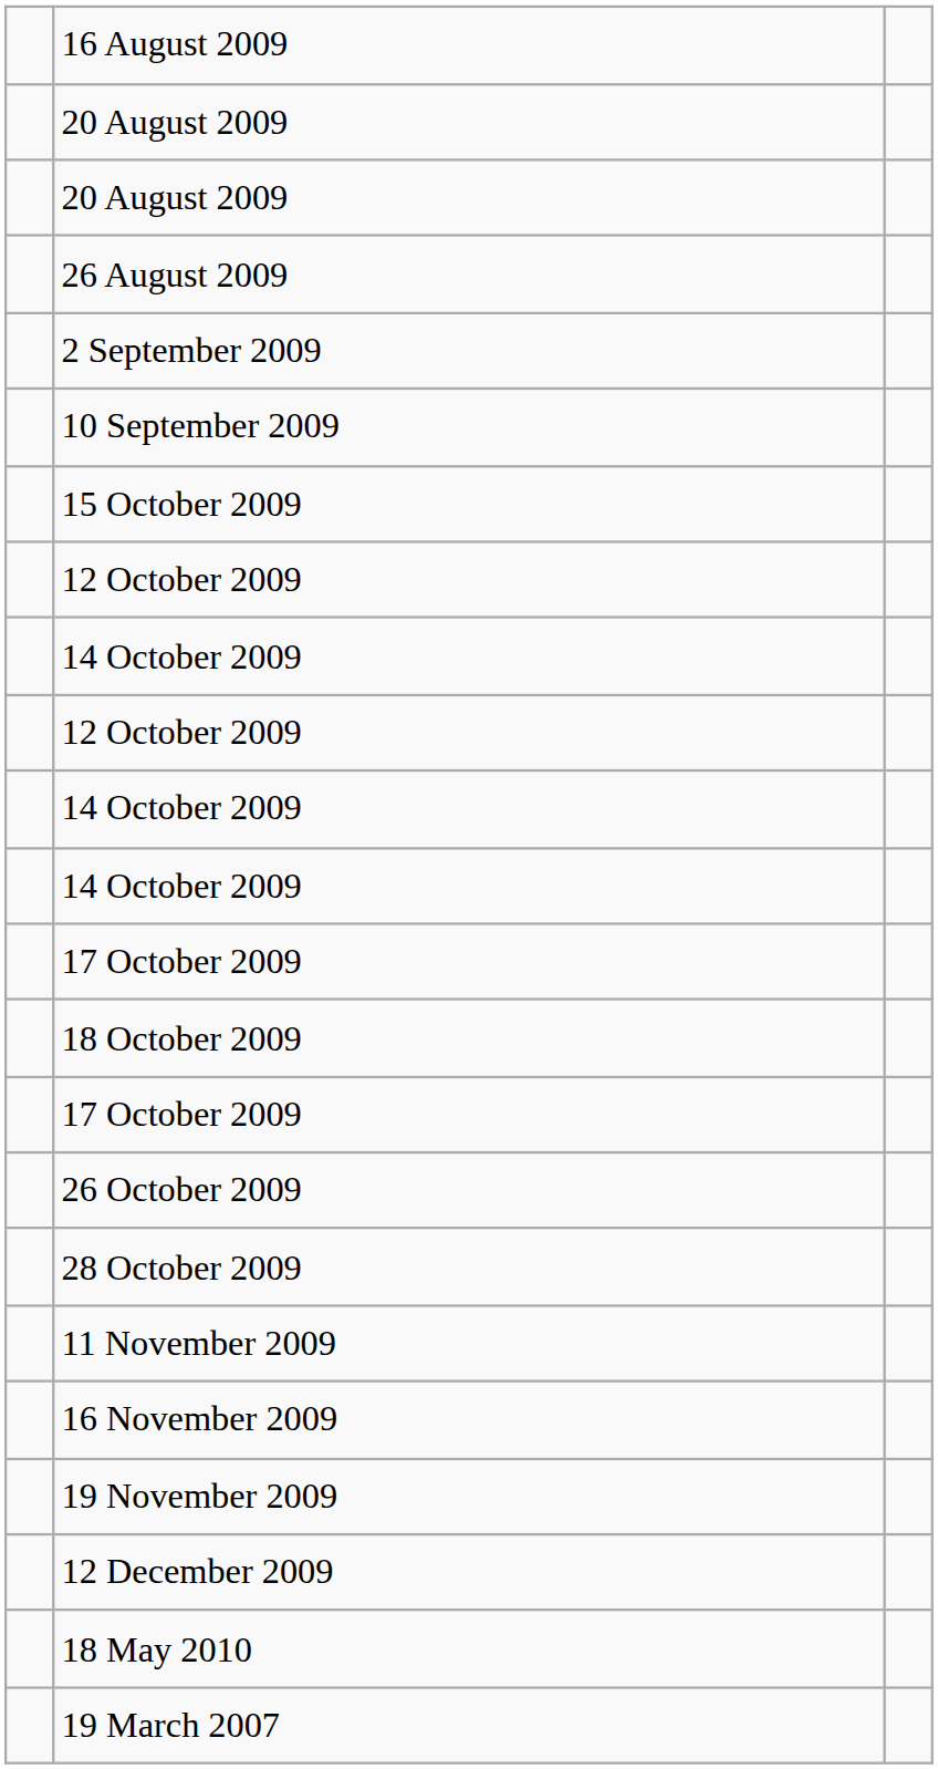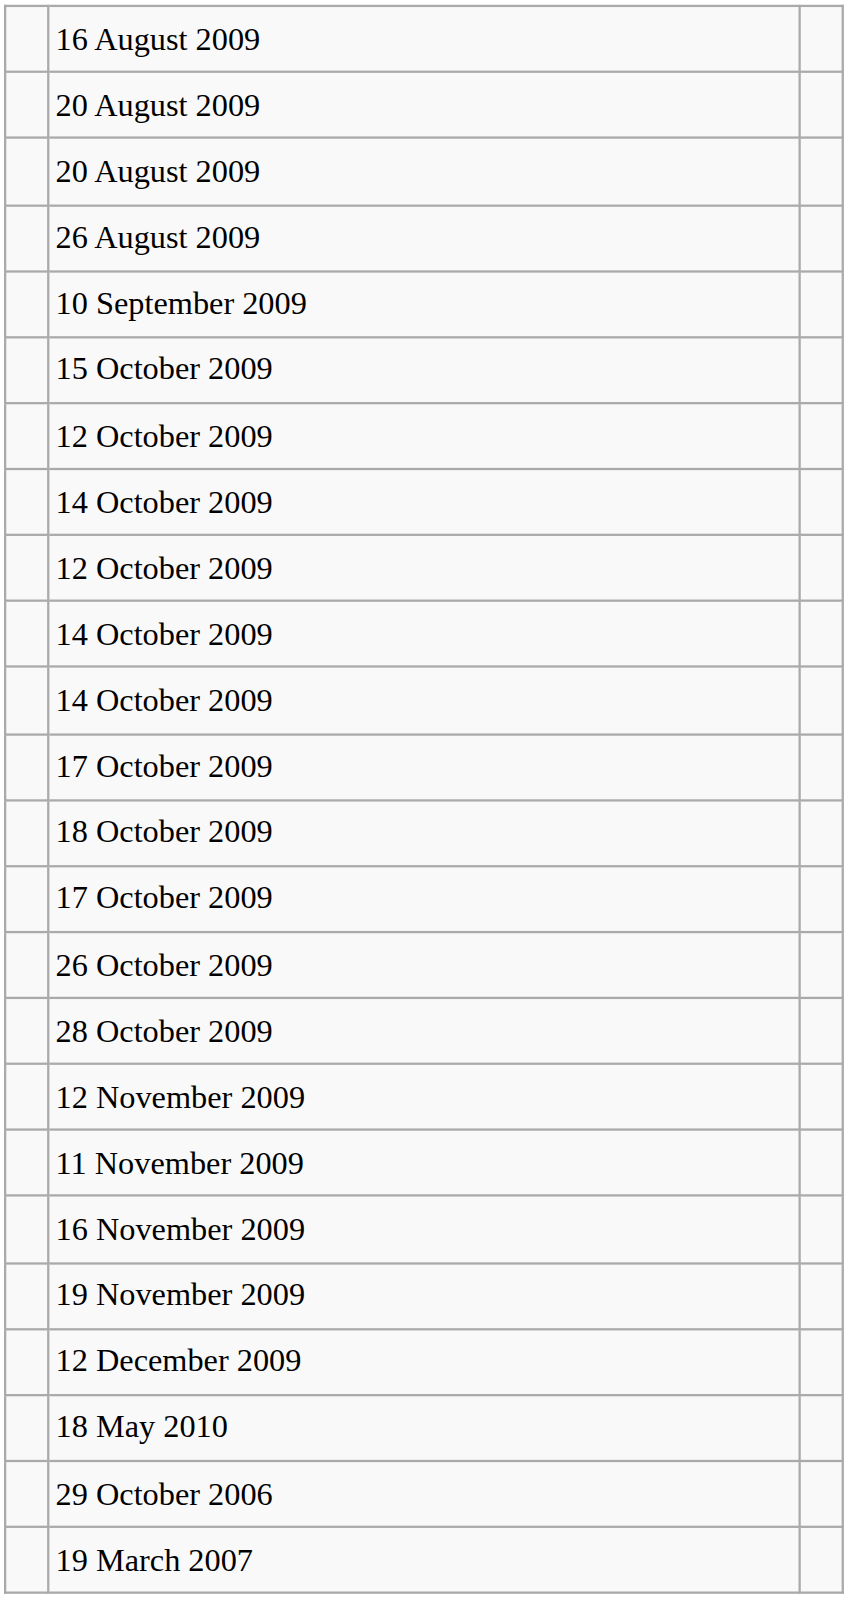- row: 2 September 2009
+ row: 12 November 2009
+ row: 29 October 2006
